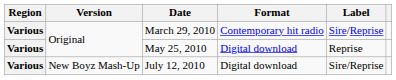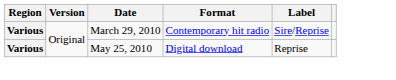- row: Various | New Boyz Mash-Up | July 12, 2010 | Digital download | Sire/Reprise
